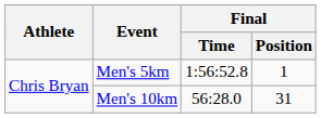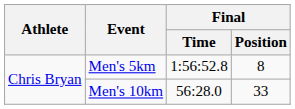Men's 5km | Final / Position: 1 -> 8
Men's 10km | Final / Position: 31 -> 33
